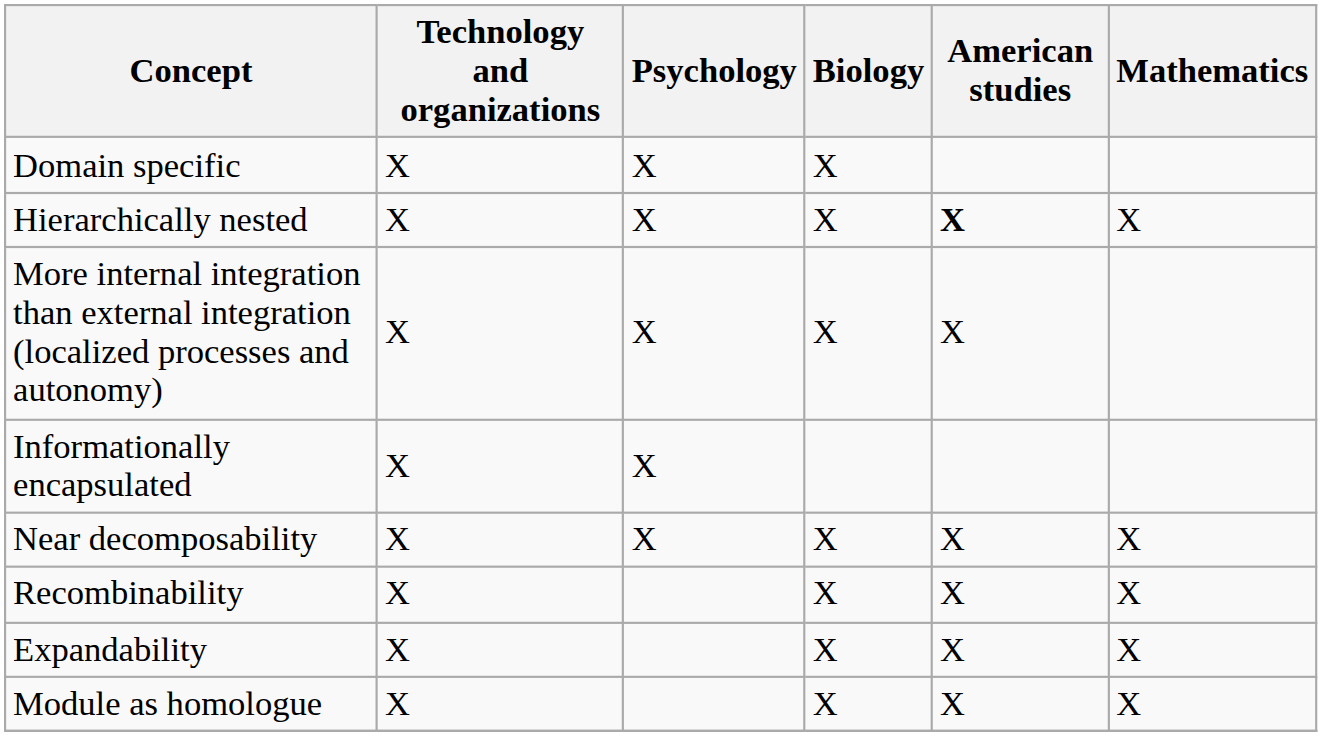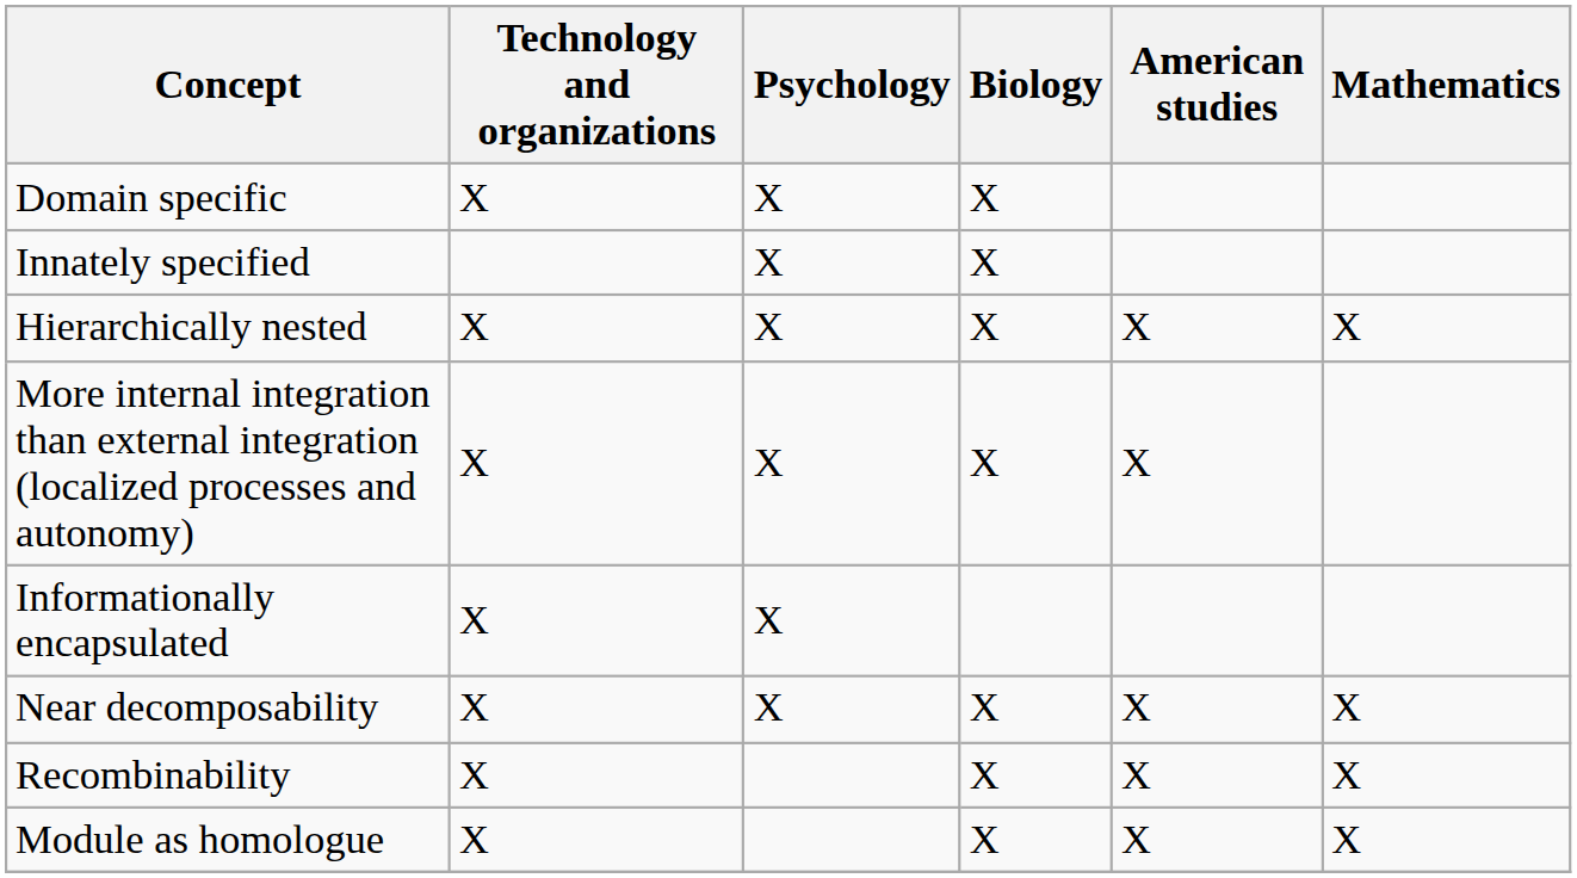+ row: Innately specified | X | X
Hierarchically nested | American studies: bold -> normal
- row: Expandability | X | X | X | X
